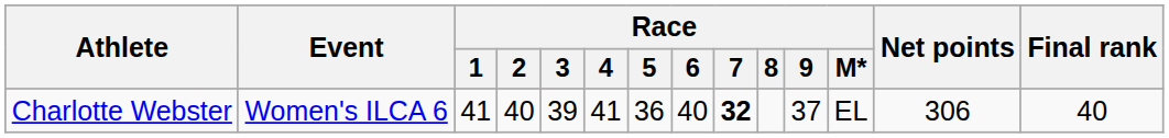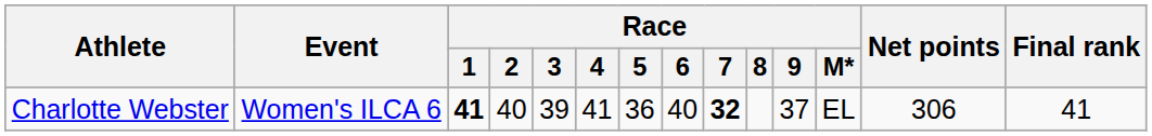Charlotte Webster | Race / 1: normal -> bold
Charlotte Webster | Final rank: 40 -> 41
